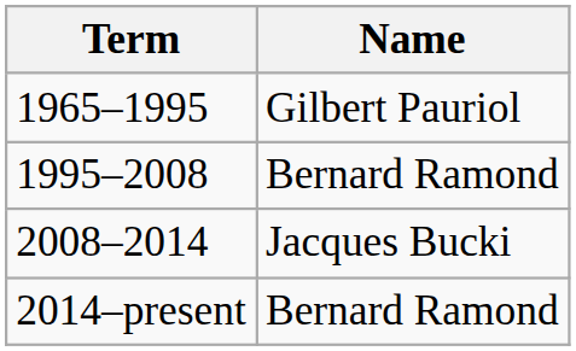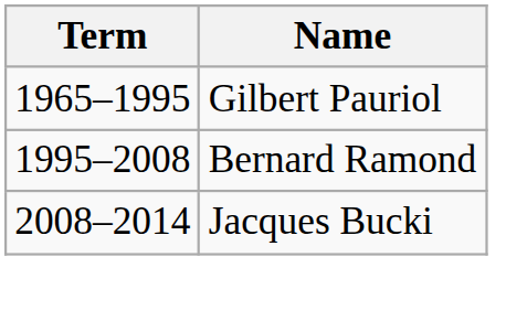- row: 2014–present | Bernard Ramond
